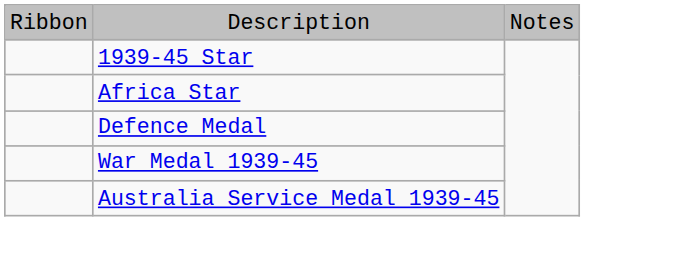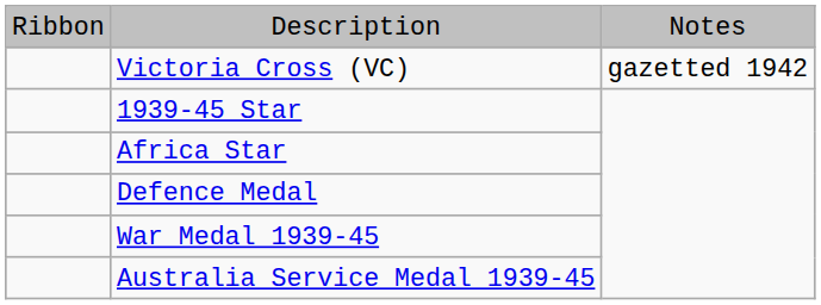+ row: Victoria Cross (VC) | gazetted 1942
